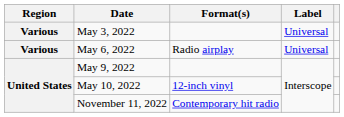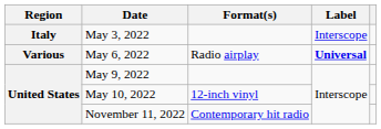May 3, 2022 | Region: Various -> Italy
May 3, 2022 | Label: Universal -> Interscope
May 6, 2022 | Label: normal -> bold
